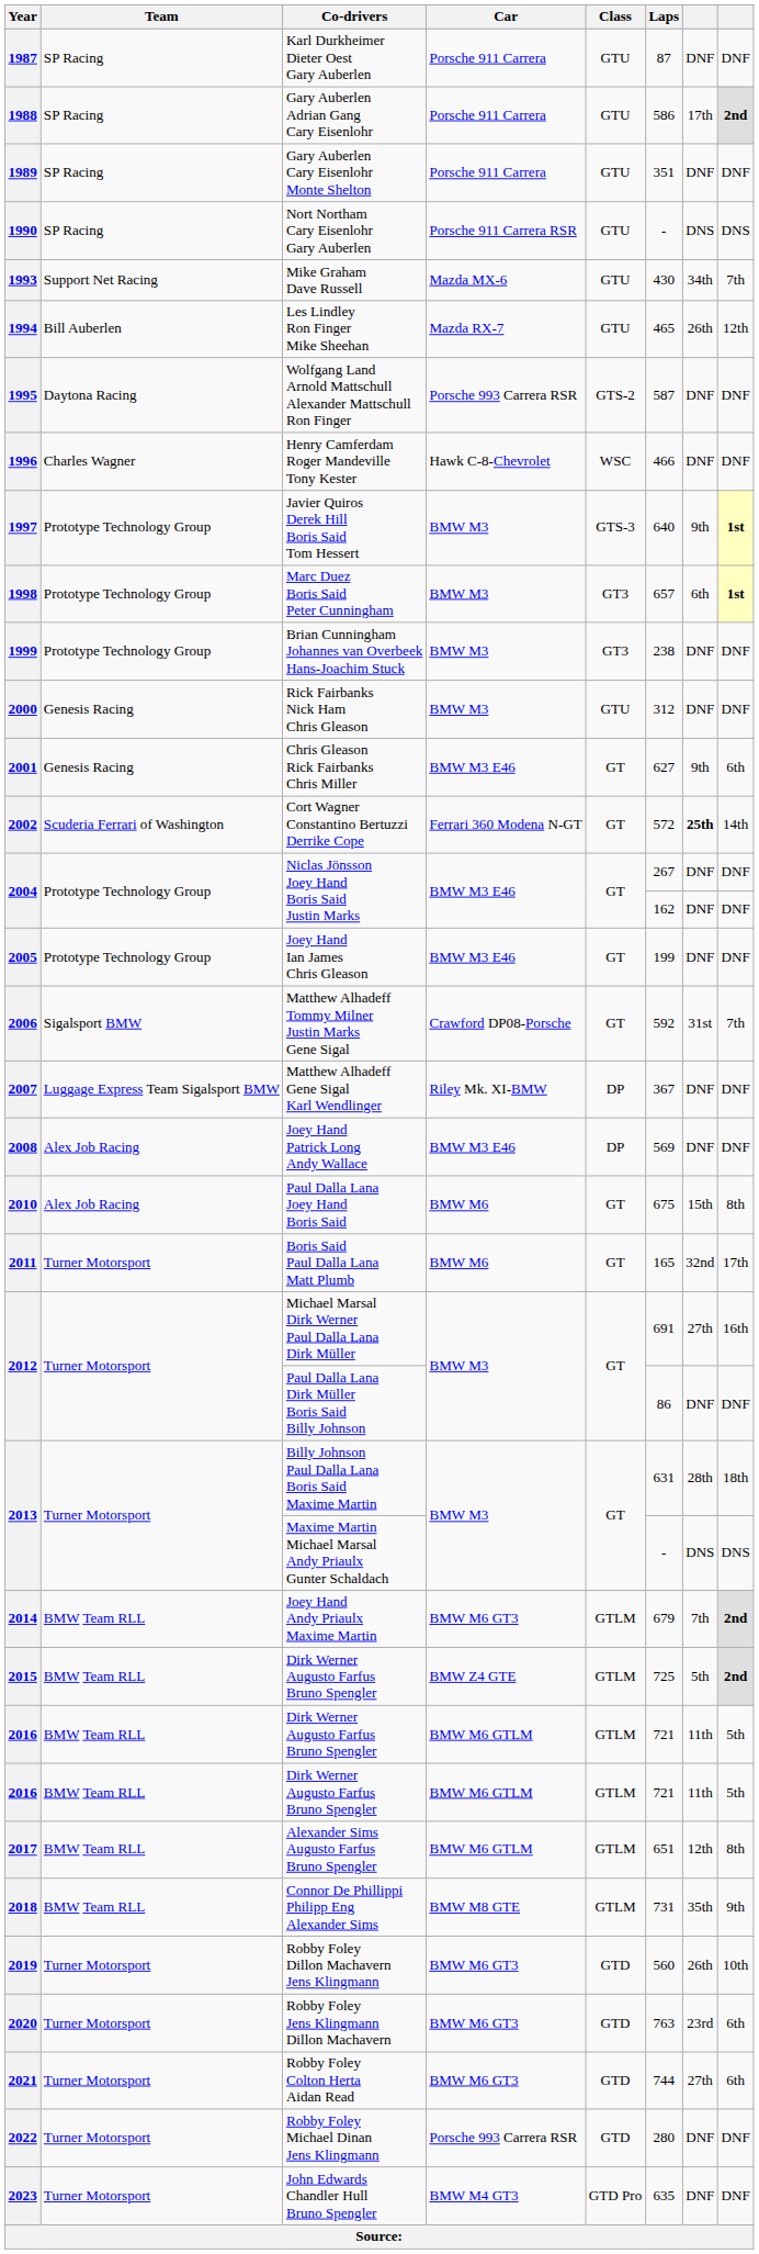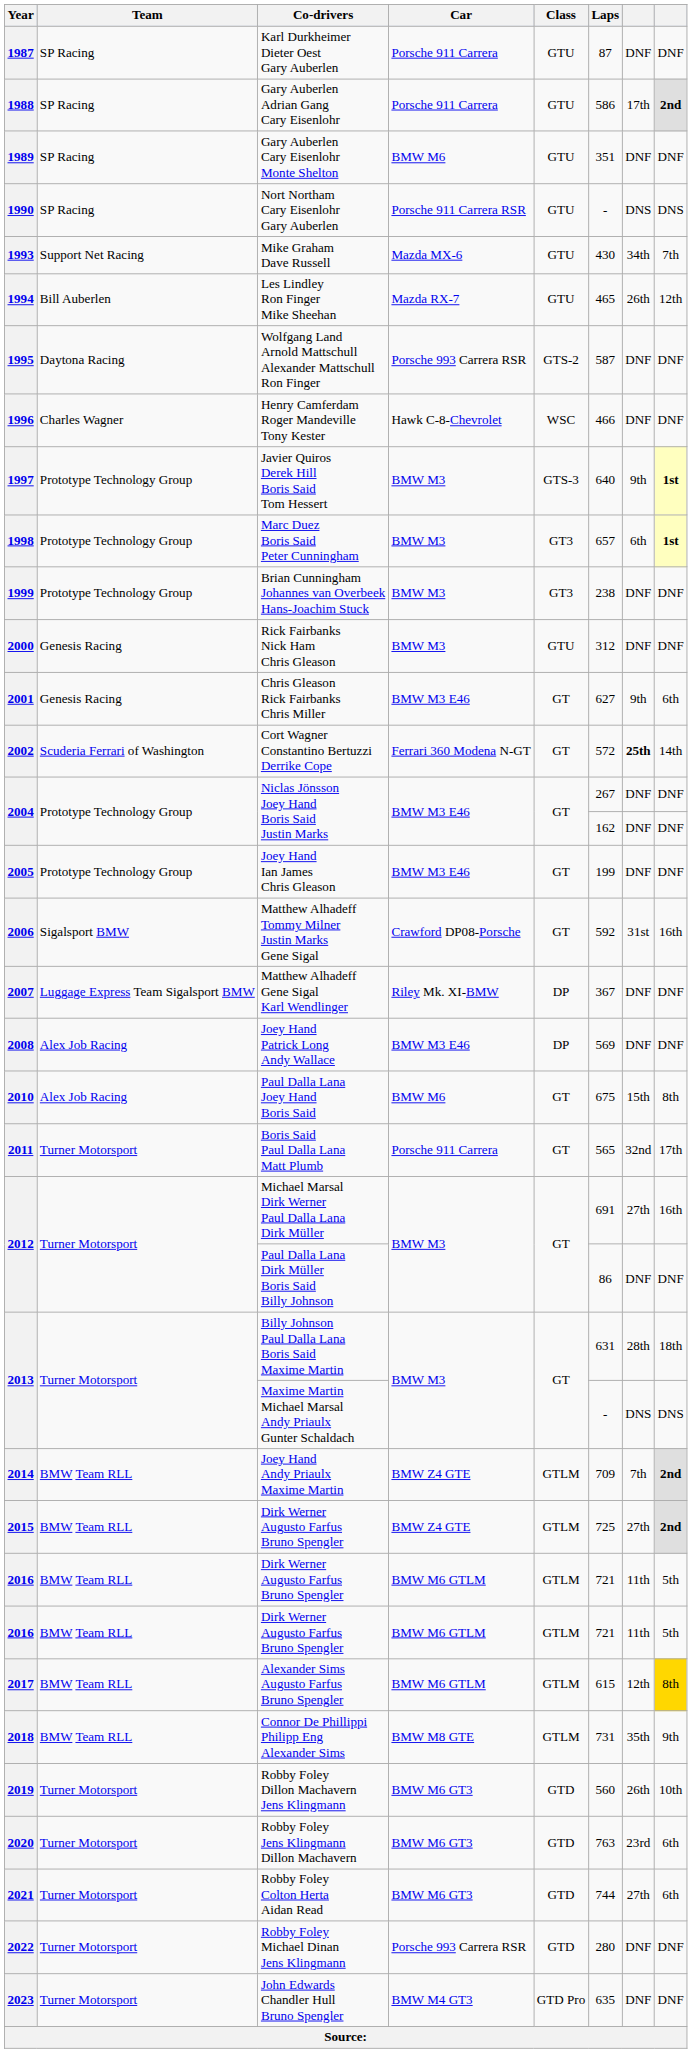Gary Auberlen Cary Eisenlohr Monte Shelton | Car: Porsche 911 Carrera -> BMW M6
Matthew Alhadeff Tommy Milner Justin Marks Gene Sigal | column 8: 7th -> 16th
Boris Said Paul Dalla Lana Matt Plumb | Car: BMW M6 -> Porsche 911 Carrera
Boris Said Paul Dalla Lana Matt Plumb | Laps: 165 -> 565
Joey Hand Andy Priaulx Maxime Martin | Car: BMW M6 GT3 -> BMW Z4 GTE
Joey Hand Andy Priaulx Maxime Martin | Laps: 679 -> 709
2015 / Dirk Werner Augusto Farfus Bruno Spengler | column 7: 5th -> 27th
Alexander Sims Augusto Farfus Bruno Spengler | Laps: 651 -> 615
Alexander Sims Augusto Farfus Bruno Spengler | column 8: no background -> gold background
